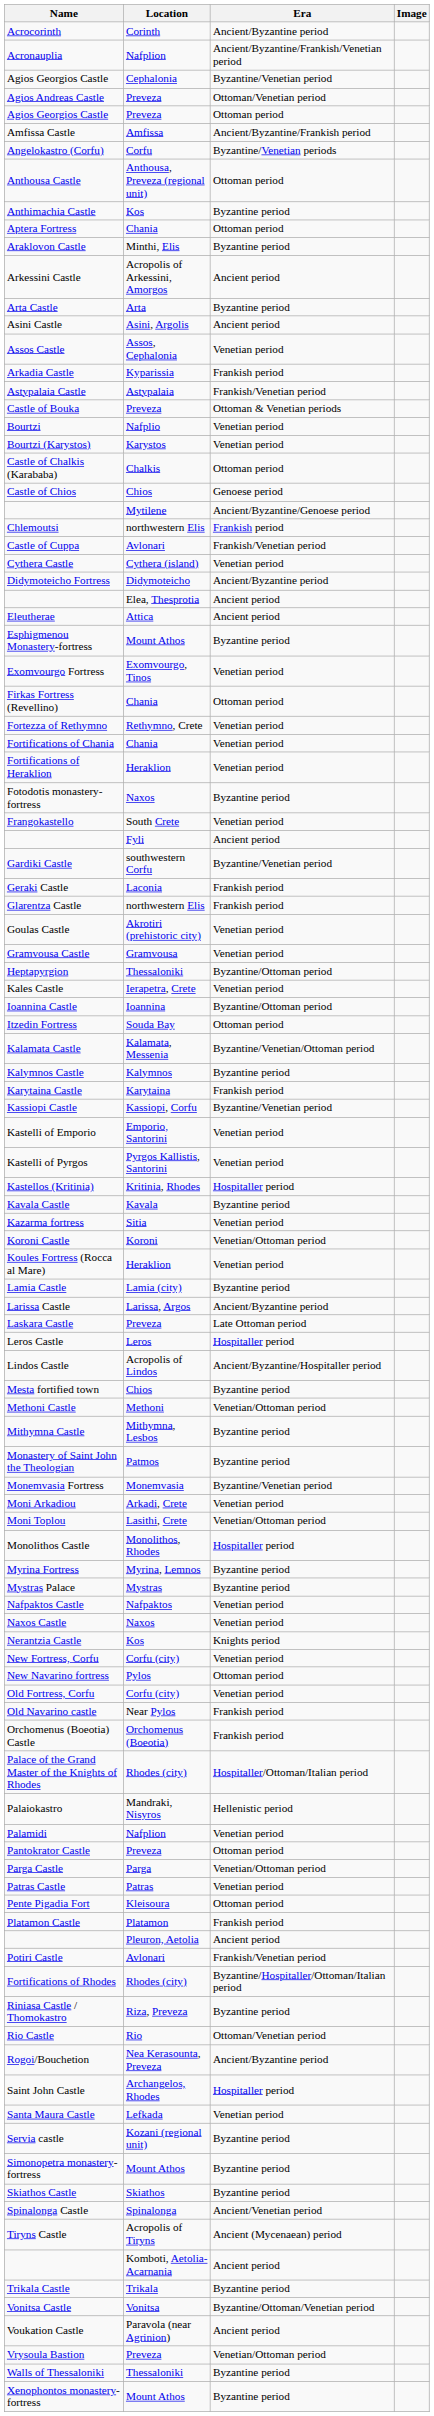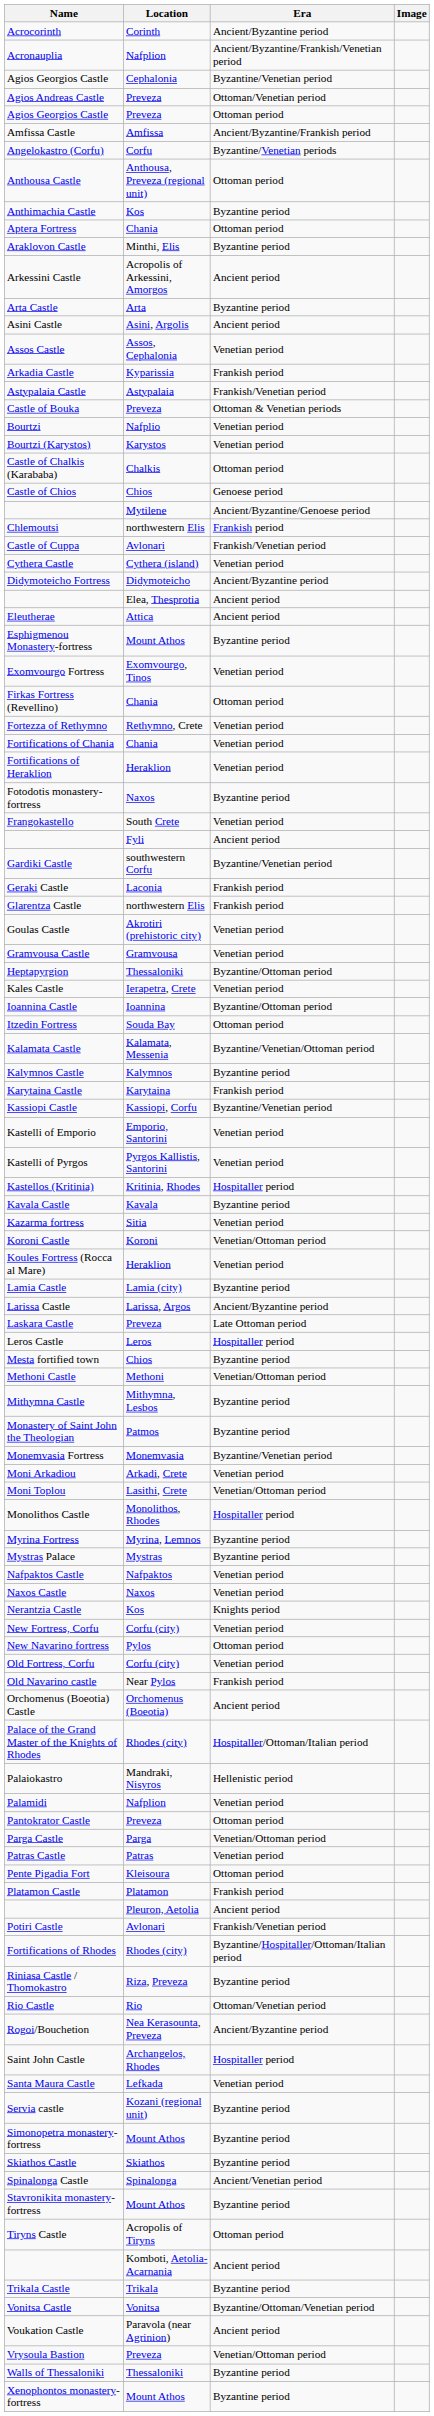- row: Lindos Castle | Acropolis of Lindos | Ancient/Byzantine/Hospitaller period
Orchomenus (Boeotia) Castle | Era: Frankish period -> Ancient period
+ row: Stavronikita monastery-fortress | Mount Athos | Byzantine period
Tiryns Castle | Era: Ancient (Mycenaean) period -> Ottoman period
